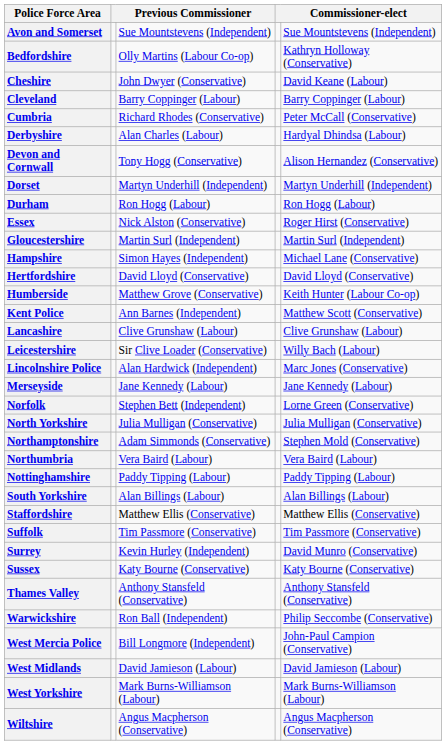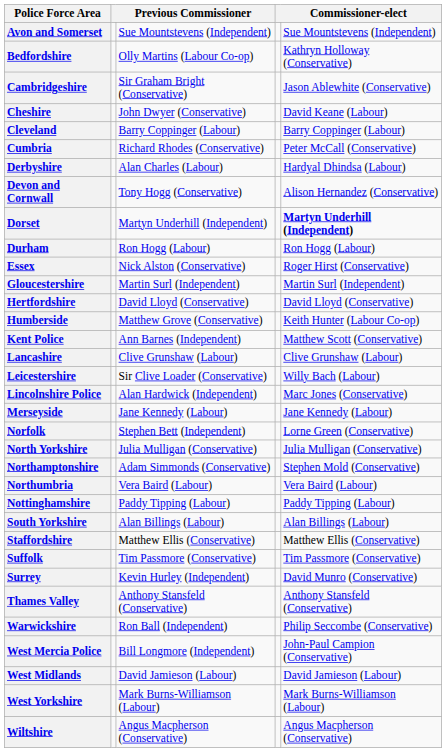+ row: Cambridgeshire | Sir Graham Bright (Conservative) | Jason Ablewhite (Conservative)
Dorset | column 5: normal -> bold
- row: Hampshire | Simon Hayes (Independent) | Michael Lane (Conservative)
- row: Sussex | Katy Bourne (Conservative) | Katy Bourne (Conservative)
